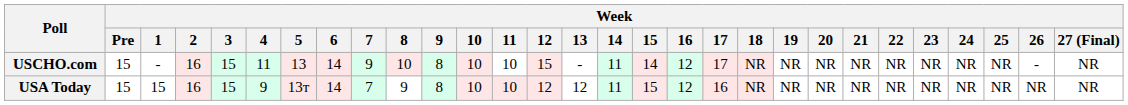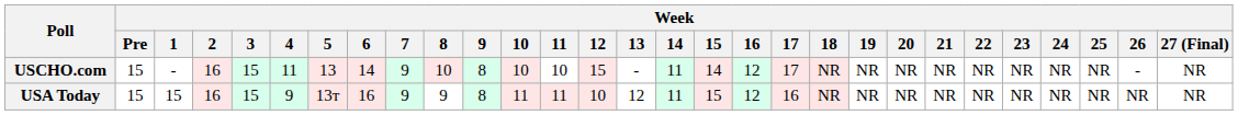USA Today | Week / 6: 14 -> 16
USA Today | Week / 7: 7 -> 9
USA Today | Week / 10: 10 -> 11
USA Today | Week / 11: 10 -> 11
USA Today | Week / 12: 12 -> 10
